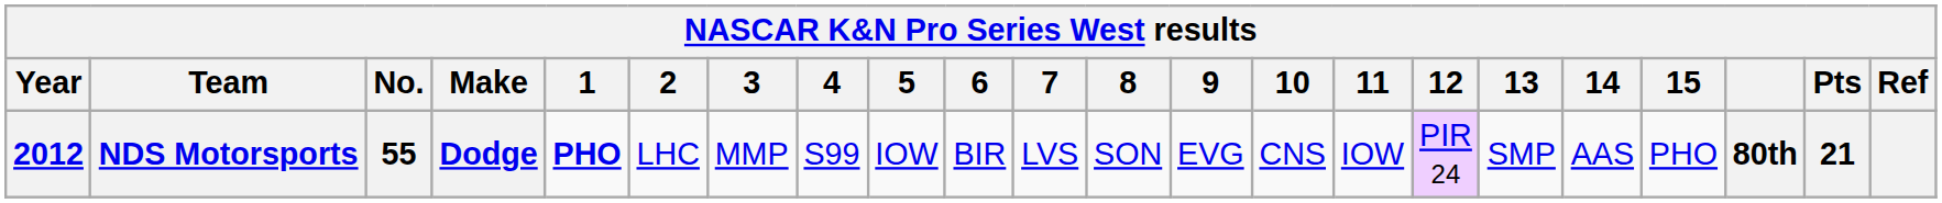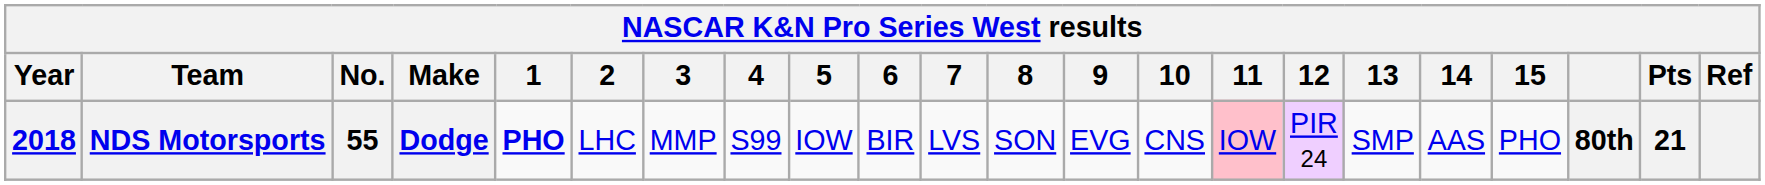NDS Motorsports | Year: 2012 -> 2018
NDS Motorsports | 11: no background -> pink background
